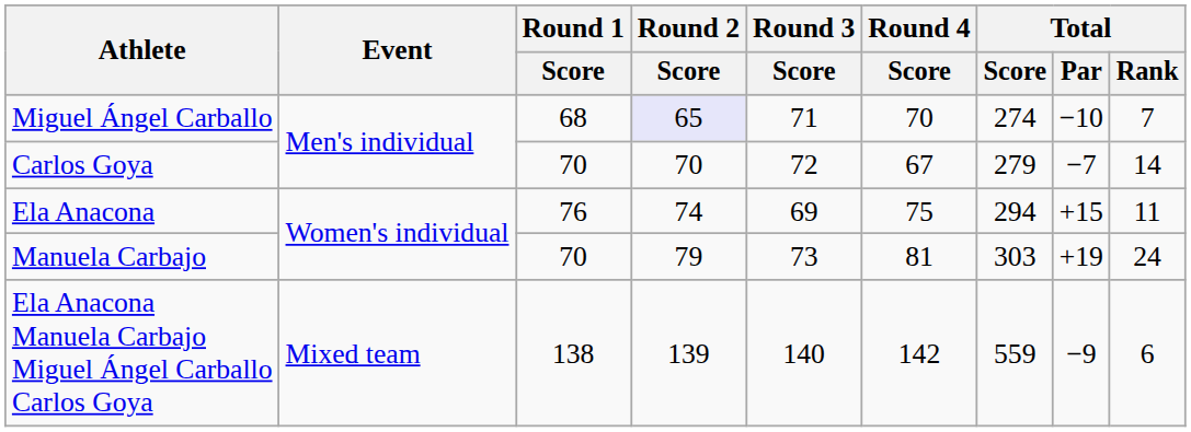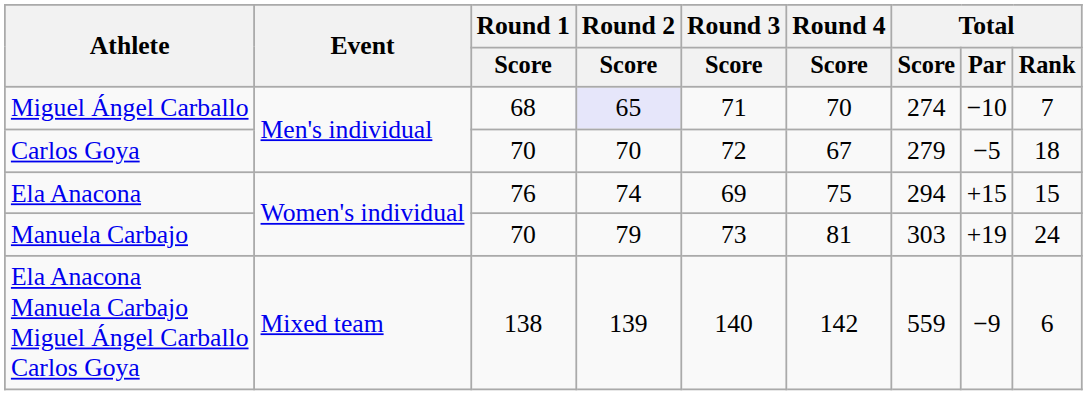Carlos Goya | Total / Par: −7 -> −5
Carlos Goya | Total / Rank: 14 -> 18
Ela Anacona | Total / Rank: 11 -> 15
